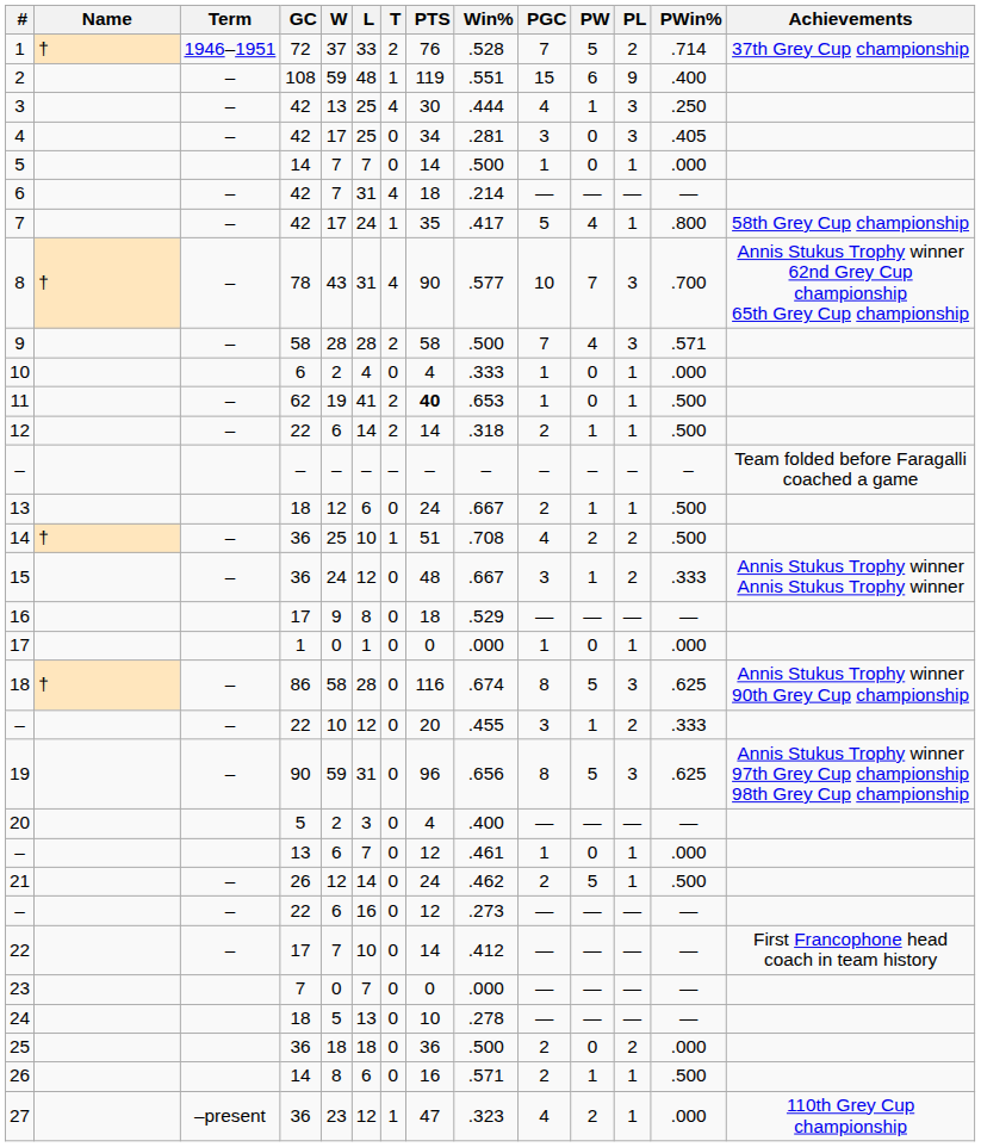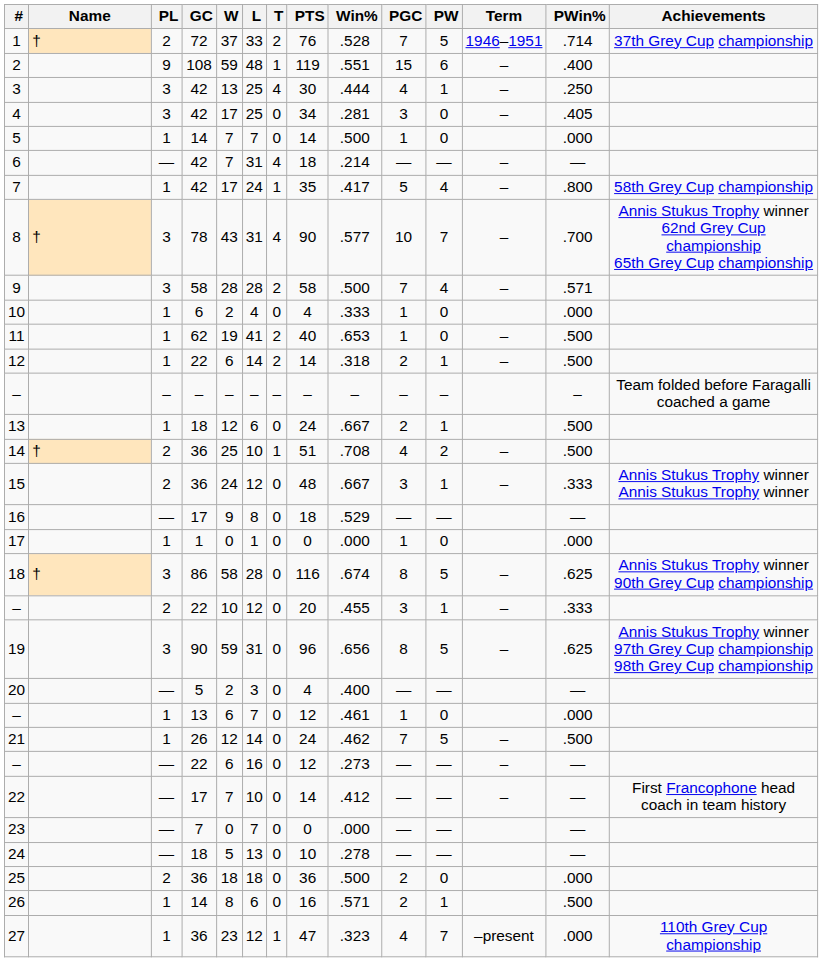columns swapped: Term <-> PL
11 | PTS: bold -> normal
21 | PGC: 2 -> 7
27 | PW: 2 -> 7
